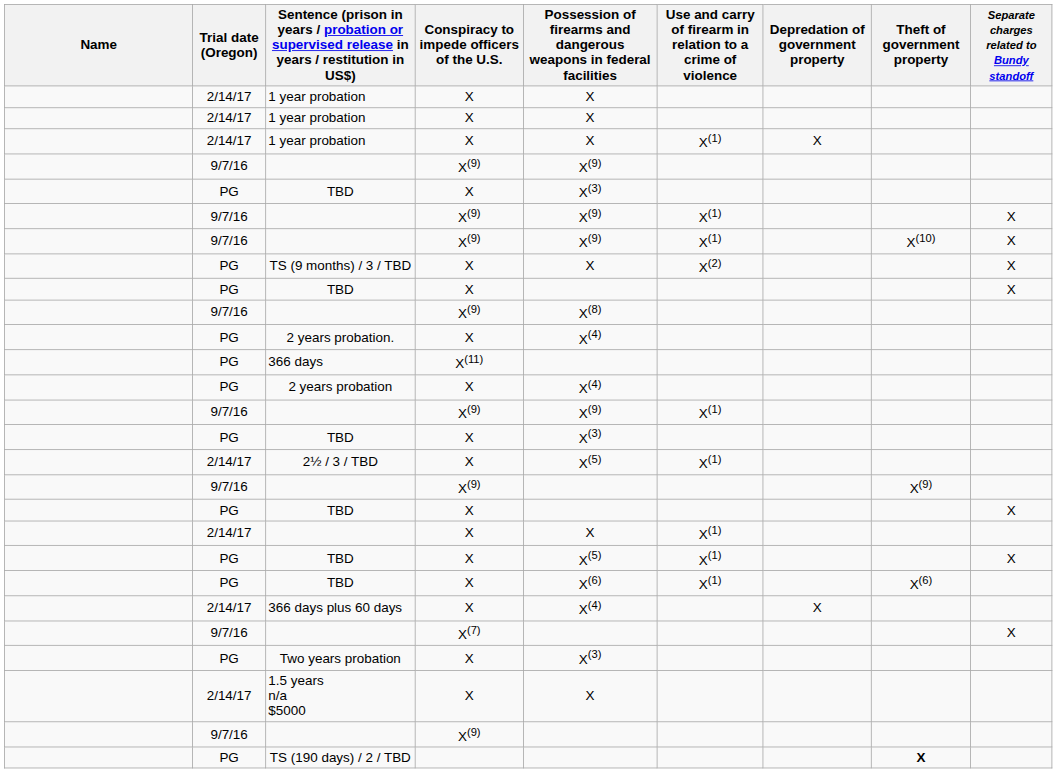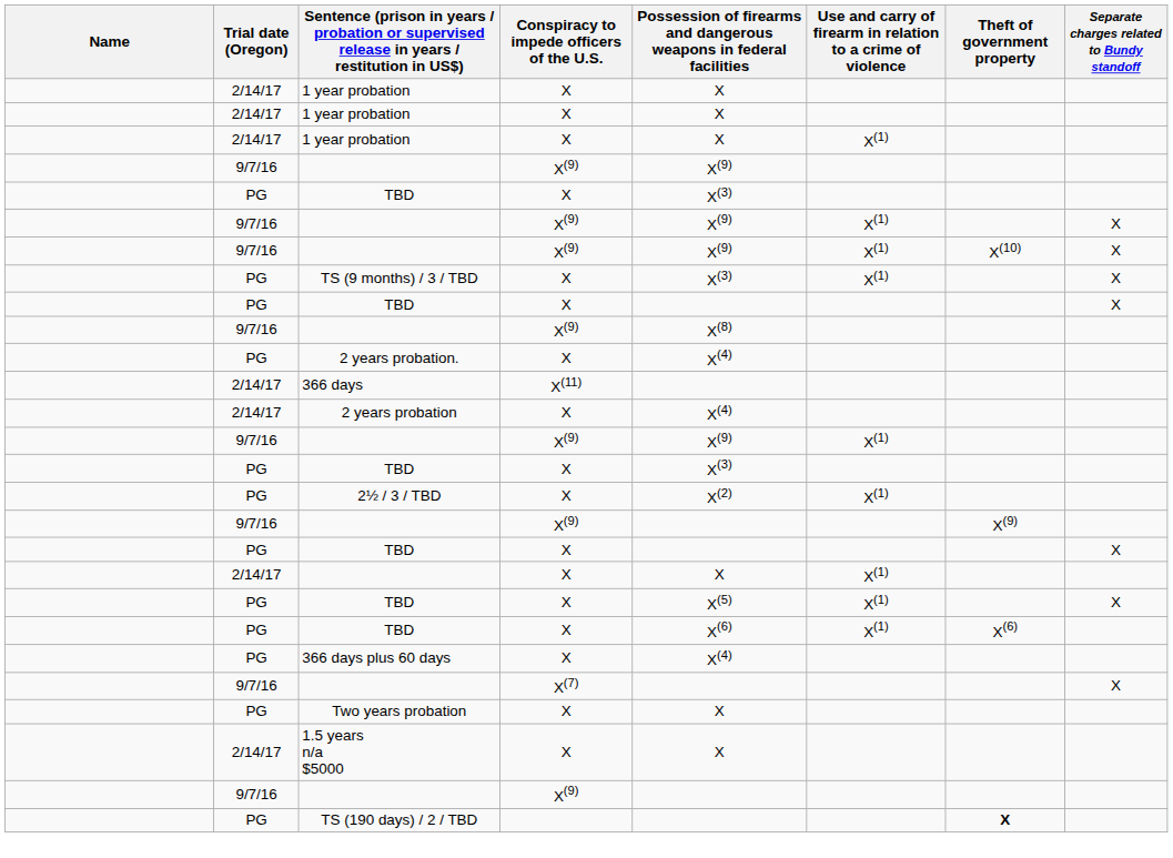- column: Depredation of government property | X | X
TS (9 months) / 3 / TBD | column 5: X -> X(3)
TS (9 months) / 3 / TBD | Use and carry of firearm in relation to a crime of violence: X(2) -> X(1)
366 days | Trial date (Oregon): PG -> 2/14/17
2 years probation | Trial date (Oregon): PG -> 2/14/17
2½ / 3 / TBD | Trial date (Oregon): 2/14/17 -> PG
2½ / 3 / TBD | column 5: X(5) -> X(2)
366 days plus 60 days | Trial date (Oregon): 2/14/17 -> PG
Two years probation | column 5: X(3) -> X
